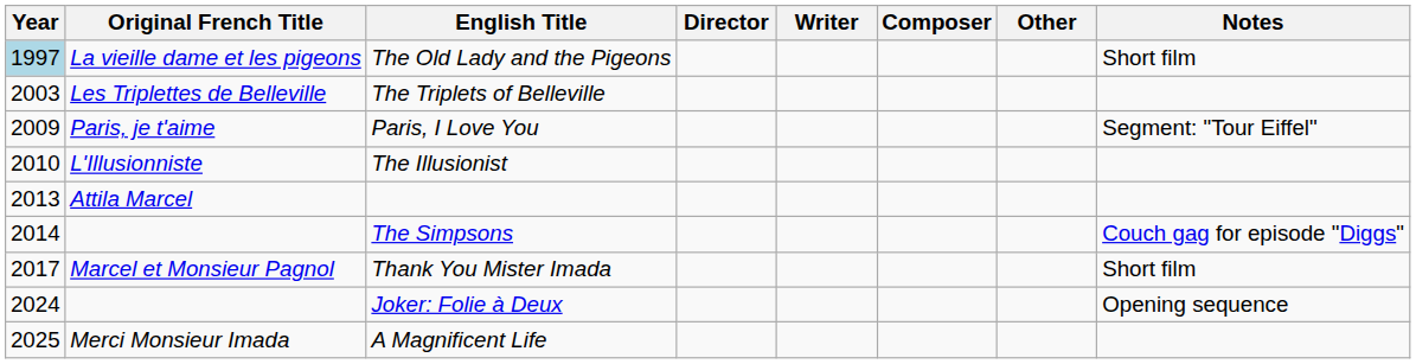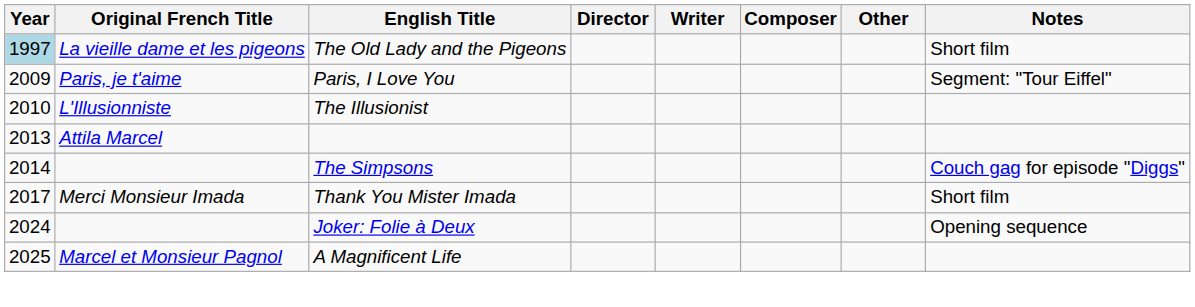- row: 2003 | Les Triplettes de Belleville | The Triplets of Belleville
Thank You Mister Imada | Original French Title: Marcel et Monsieur Pagnol -> Merci Monsieur Imada
A Magnificent Life | Original French Title: Merci Monsieur Imada -> Marcel et Monsieur Pagnol
